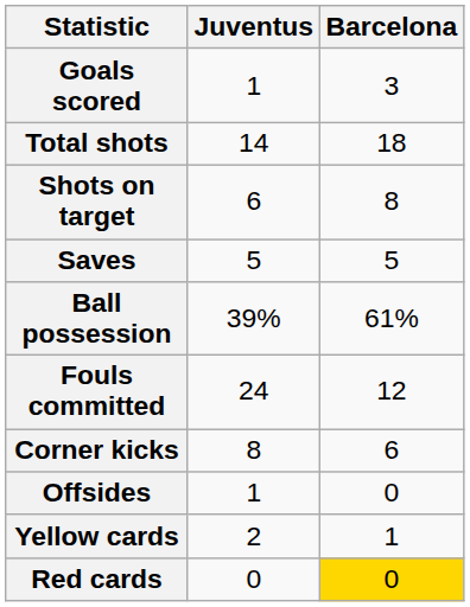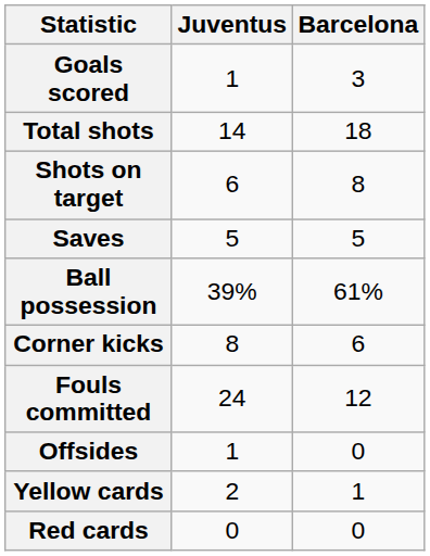rows swapped: Corner kicks <-> Fouls committed
Red cards | Barcelona: gold background -> no background
